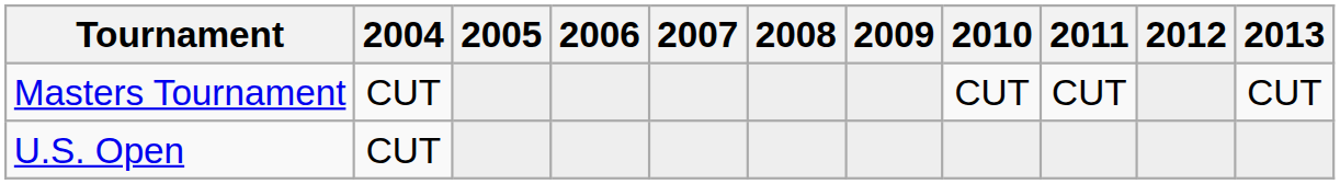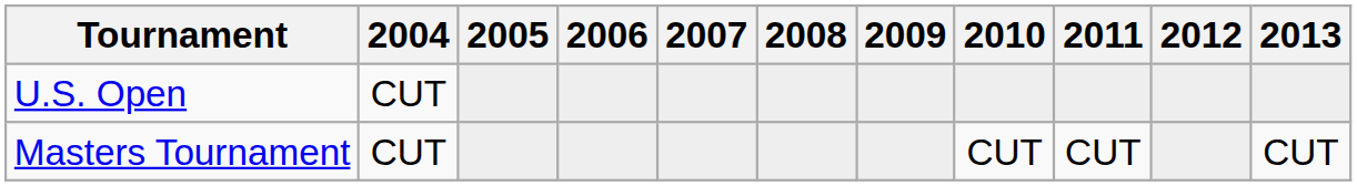rows swapped: Masters Tournament <-> U.S. Open
